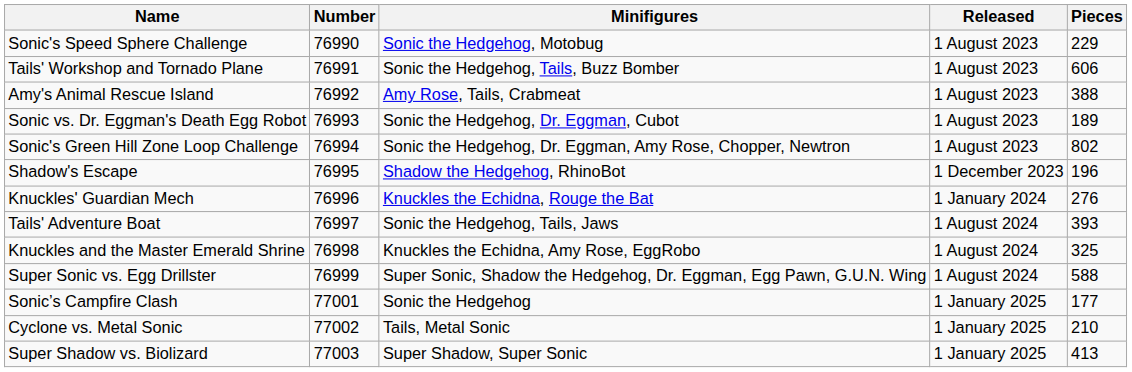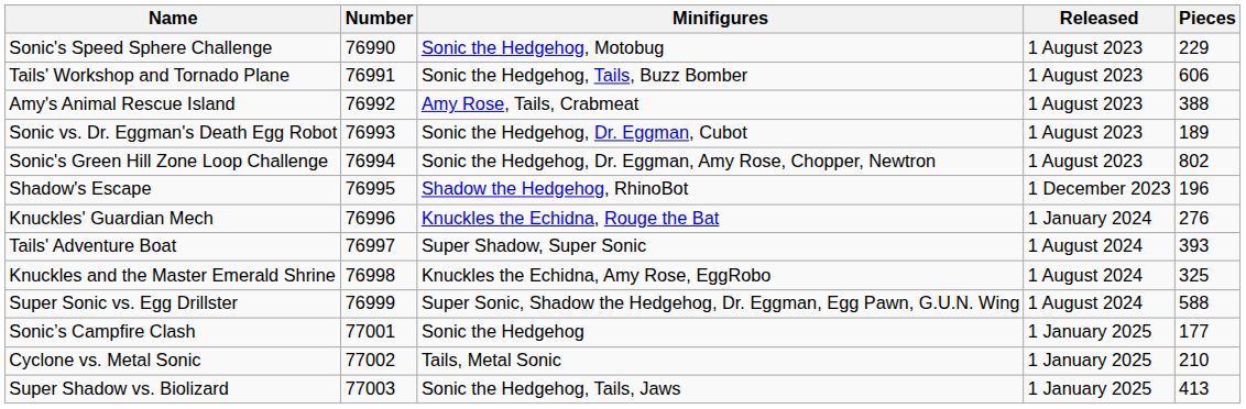Tails' Adventure Boat | Minifigures: Sonic the Hedgehog, Tails, Jaws -> Super Shadow, Super Sonic
Super Shadow vs. Biolizard | Minifigures: Super Shadow, Super Sonic -> Sonic the Hedgehog, Tails, Jaws
